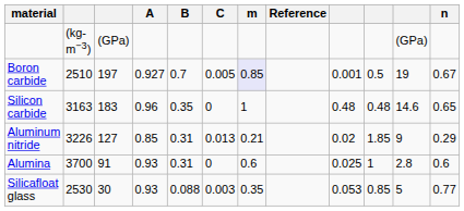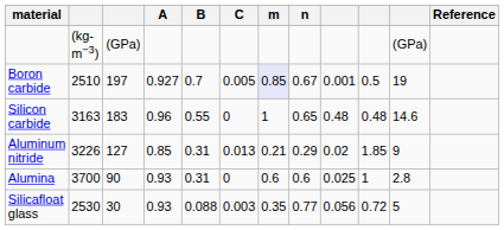columns swapped: n <-> Reference
Silicon carbide | B: 0.35 -> 0.55
Alumina | column 3: 91 -> 90
Silicafloat glass | column 9: 0.053 -> 0.056
Silicafloat glass | column 10: 0.85 -> 0.72
